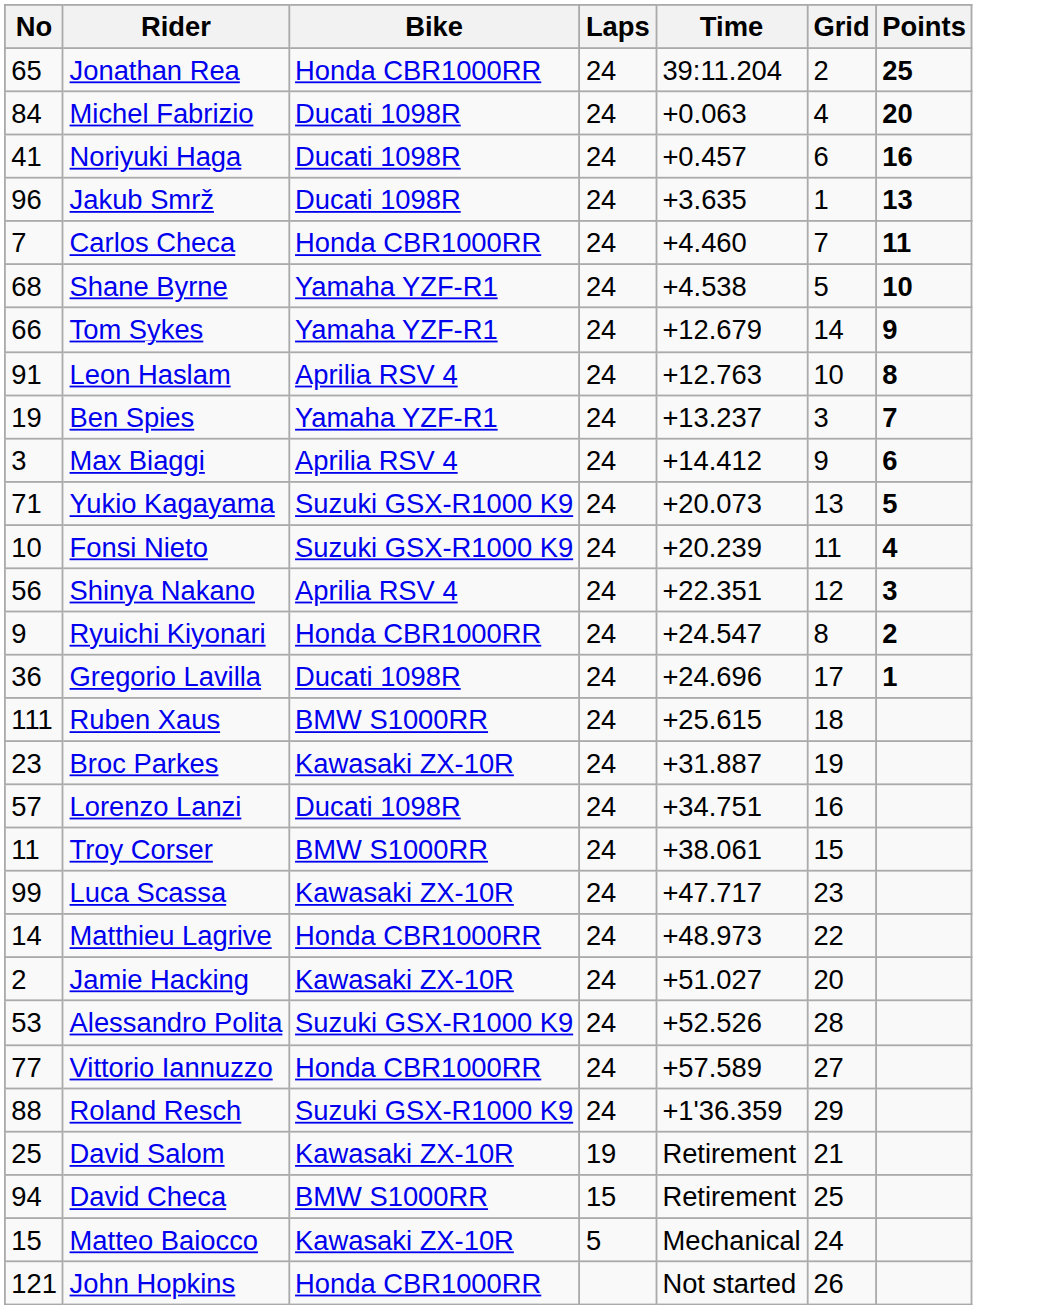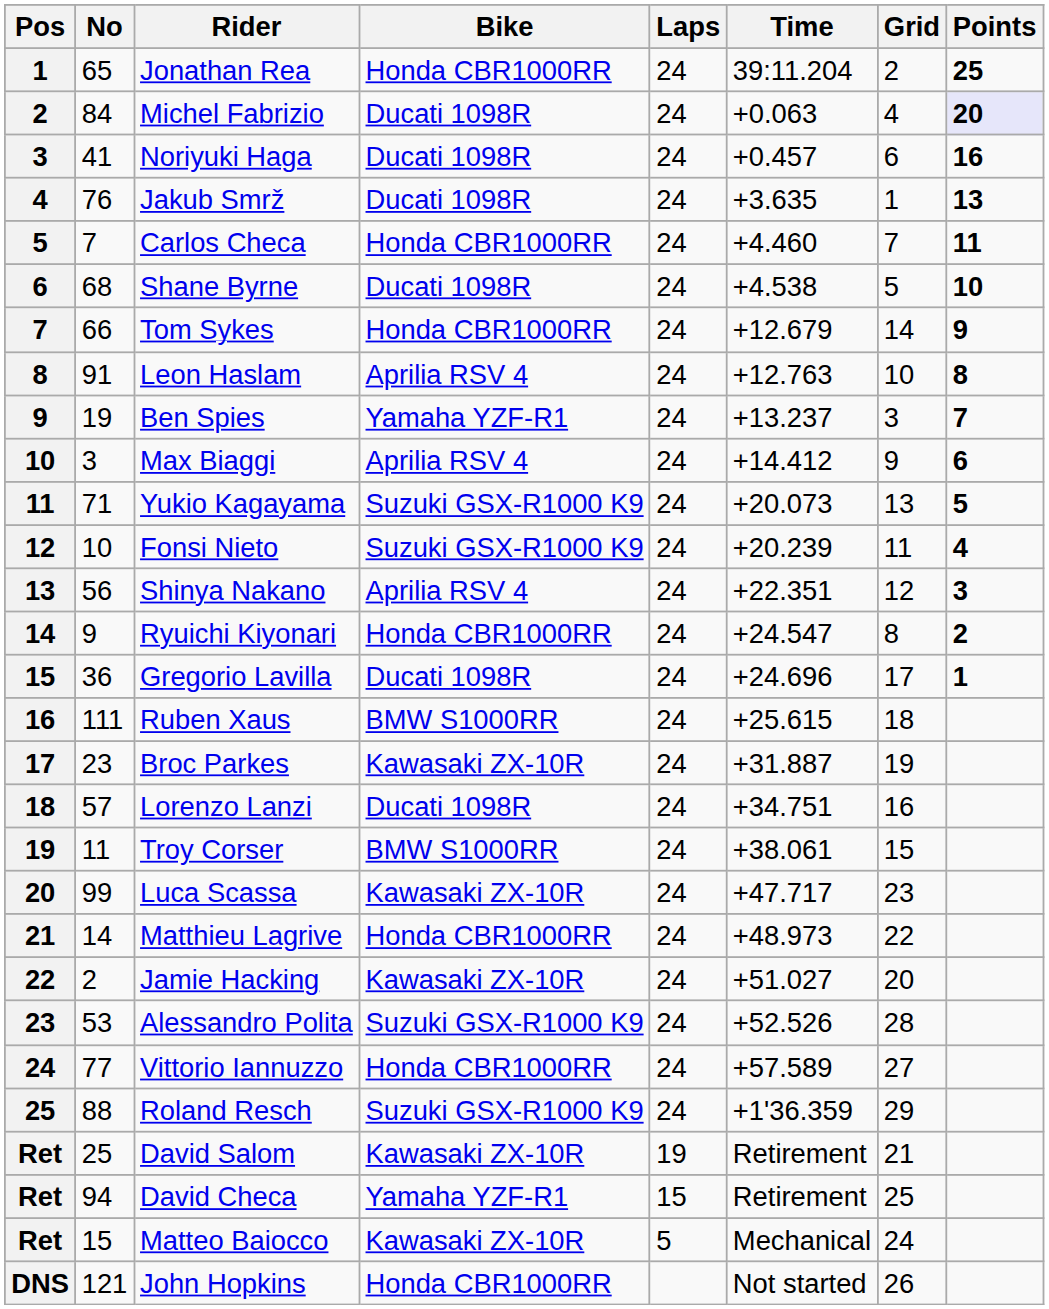+ column: Pos | 1 | 2 | 3 | 4 | 5 | 6 | 7 | 8 | 9 | 10 | 11 | 12 | 13 | 14 | 15 | 16 | 17 | 18 | 19 | 20 | 21 | 22 | 23 | 24 | 25 | Ret | Ret | Ret | DNS
Michel Fabrizio | Points: no background -> lavender background
Jakub Smrž | No: 96 -> 76
Shane Byrne | Bike: Yamaha YZF-R1 -> Ducati 1098R
Tom Sykes | Bike: Yamaha YZF-R1 -> Honda CBR1000RR
David Checa | Bike: BMW S1000RR -> Yamaha YZF-R1
